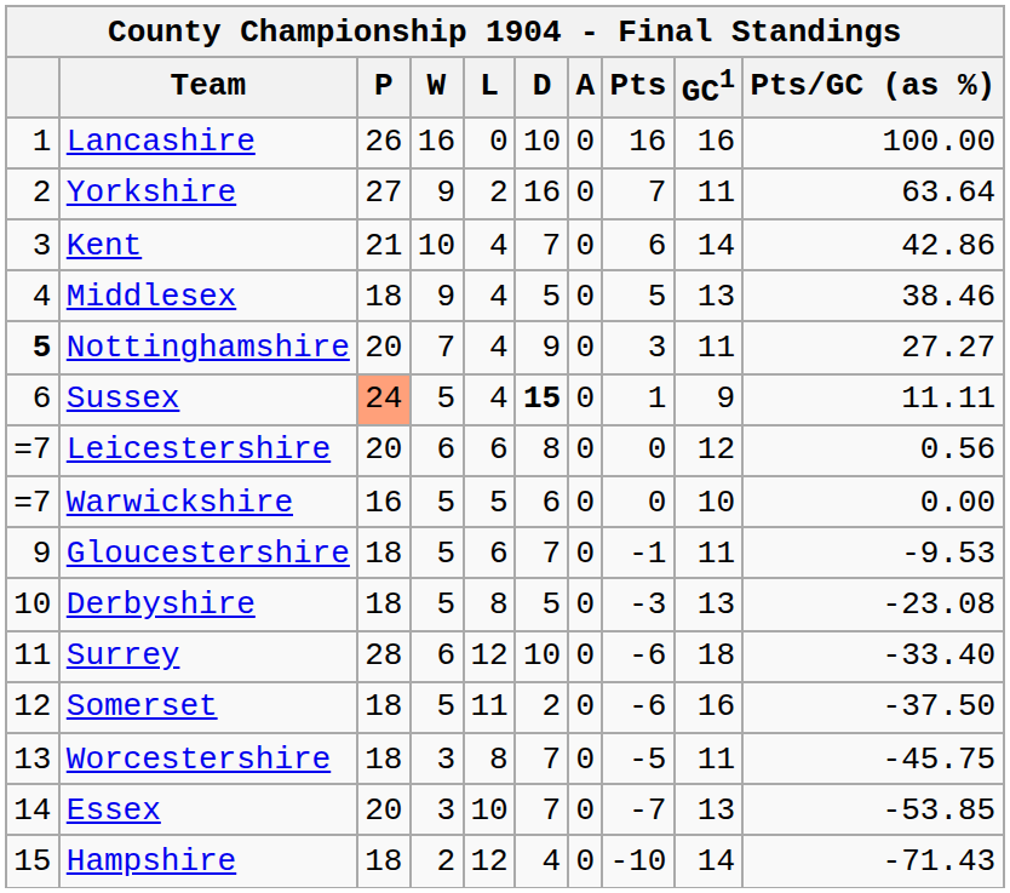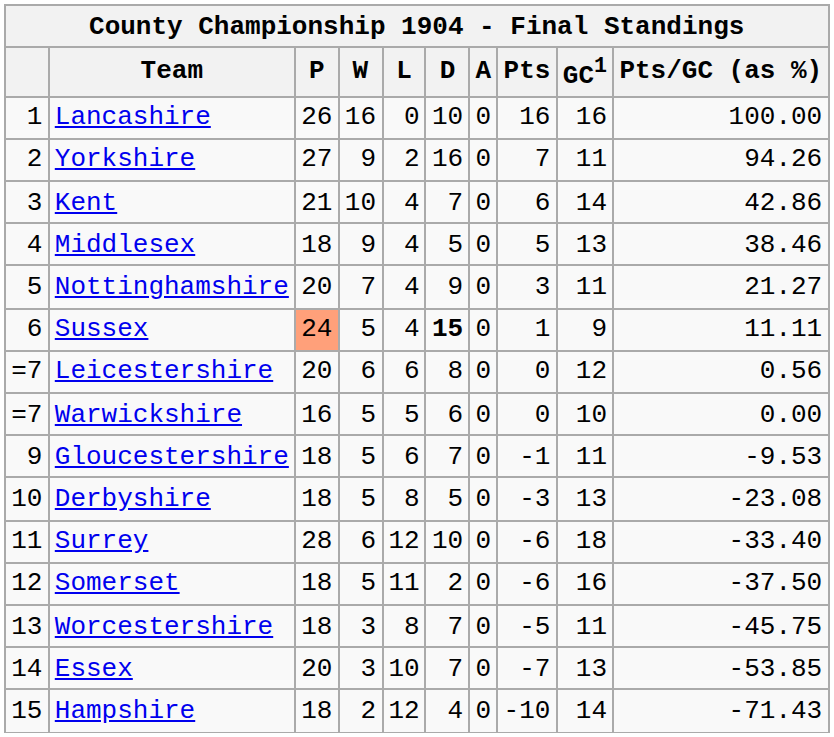Yorkshire | Pts/GC (as %): 63.64 -> 94.26
Nottinghamshire | column 1: bold -> normal
Nottinghamshire | Pts/GC (as %): 27.27 -> 21.27
